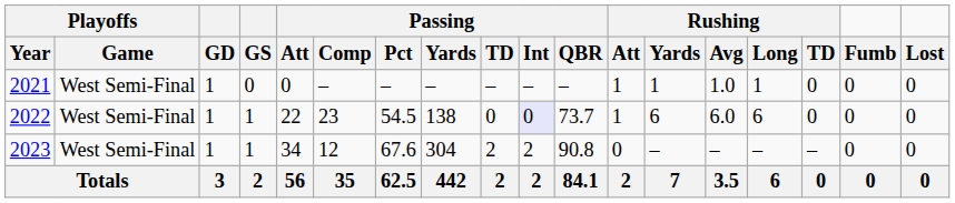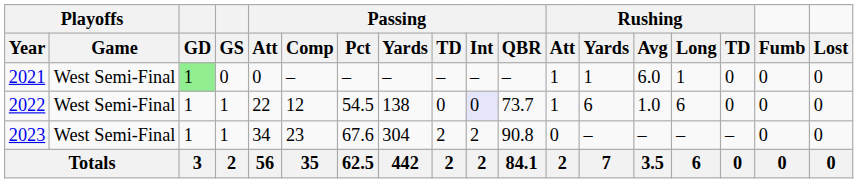2021 | GD: no background -> lightgreen background
2021 | Rushing / Avg: 1.0 -> 6.0
2022 | Passing / Comp: 23 -> 12
2022 | Rushing / Avg: 6.0 -> 1.0
2023 | Passing / Comp: 12 -> 23
